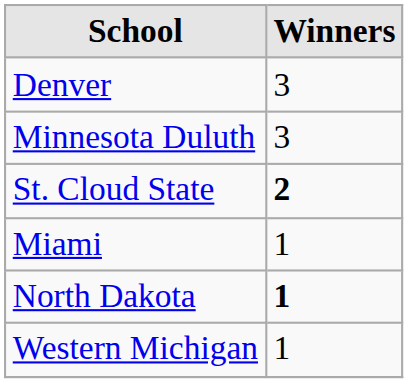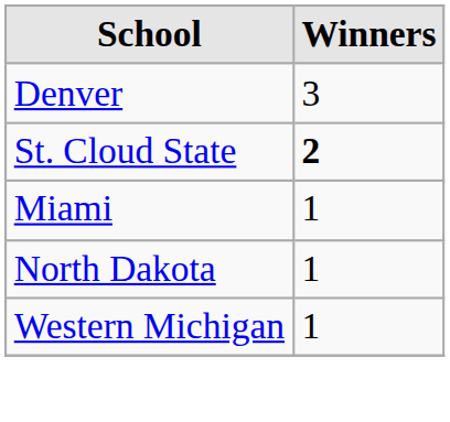- row: Minnesota Duluth | 3
North Dakota | Winners: bold -> normal
